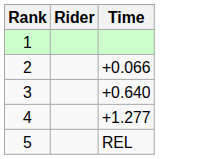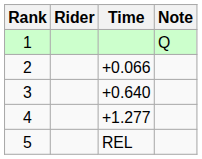+ column: Note | Q
